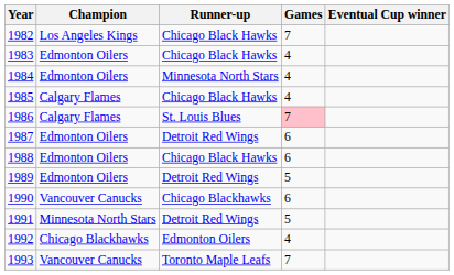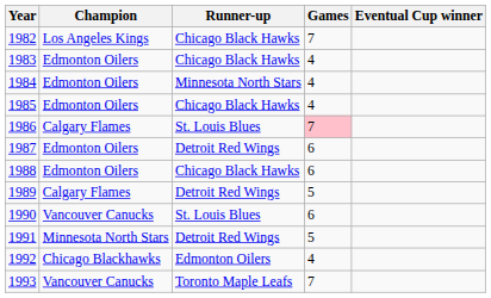1985 | Champion: Calgary Flames -> Edmonton Oilers
1989 | Champion: Edmonton Oilers -> Calgary Flames
1990 | Runner-up: Chicago Blackhawks -> St. Louis Blues
